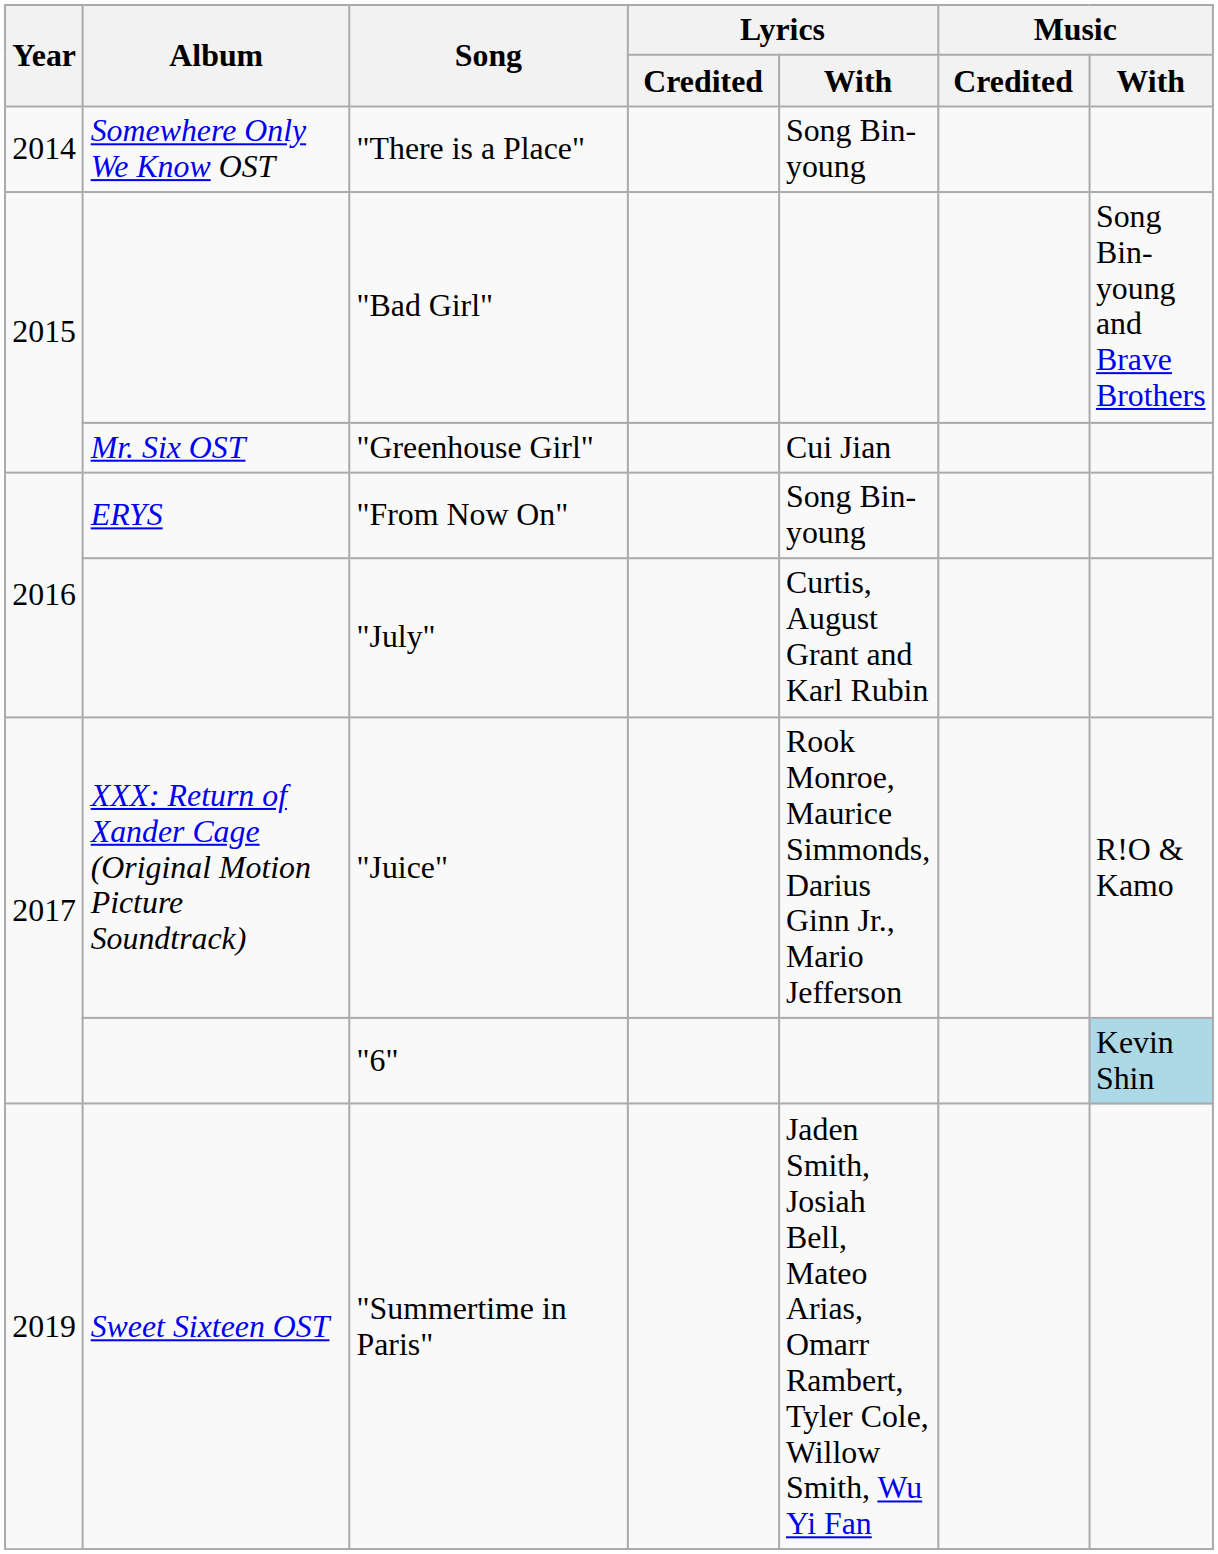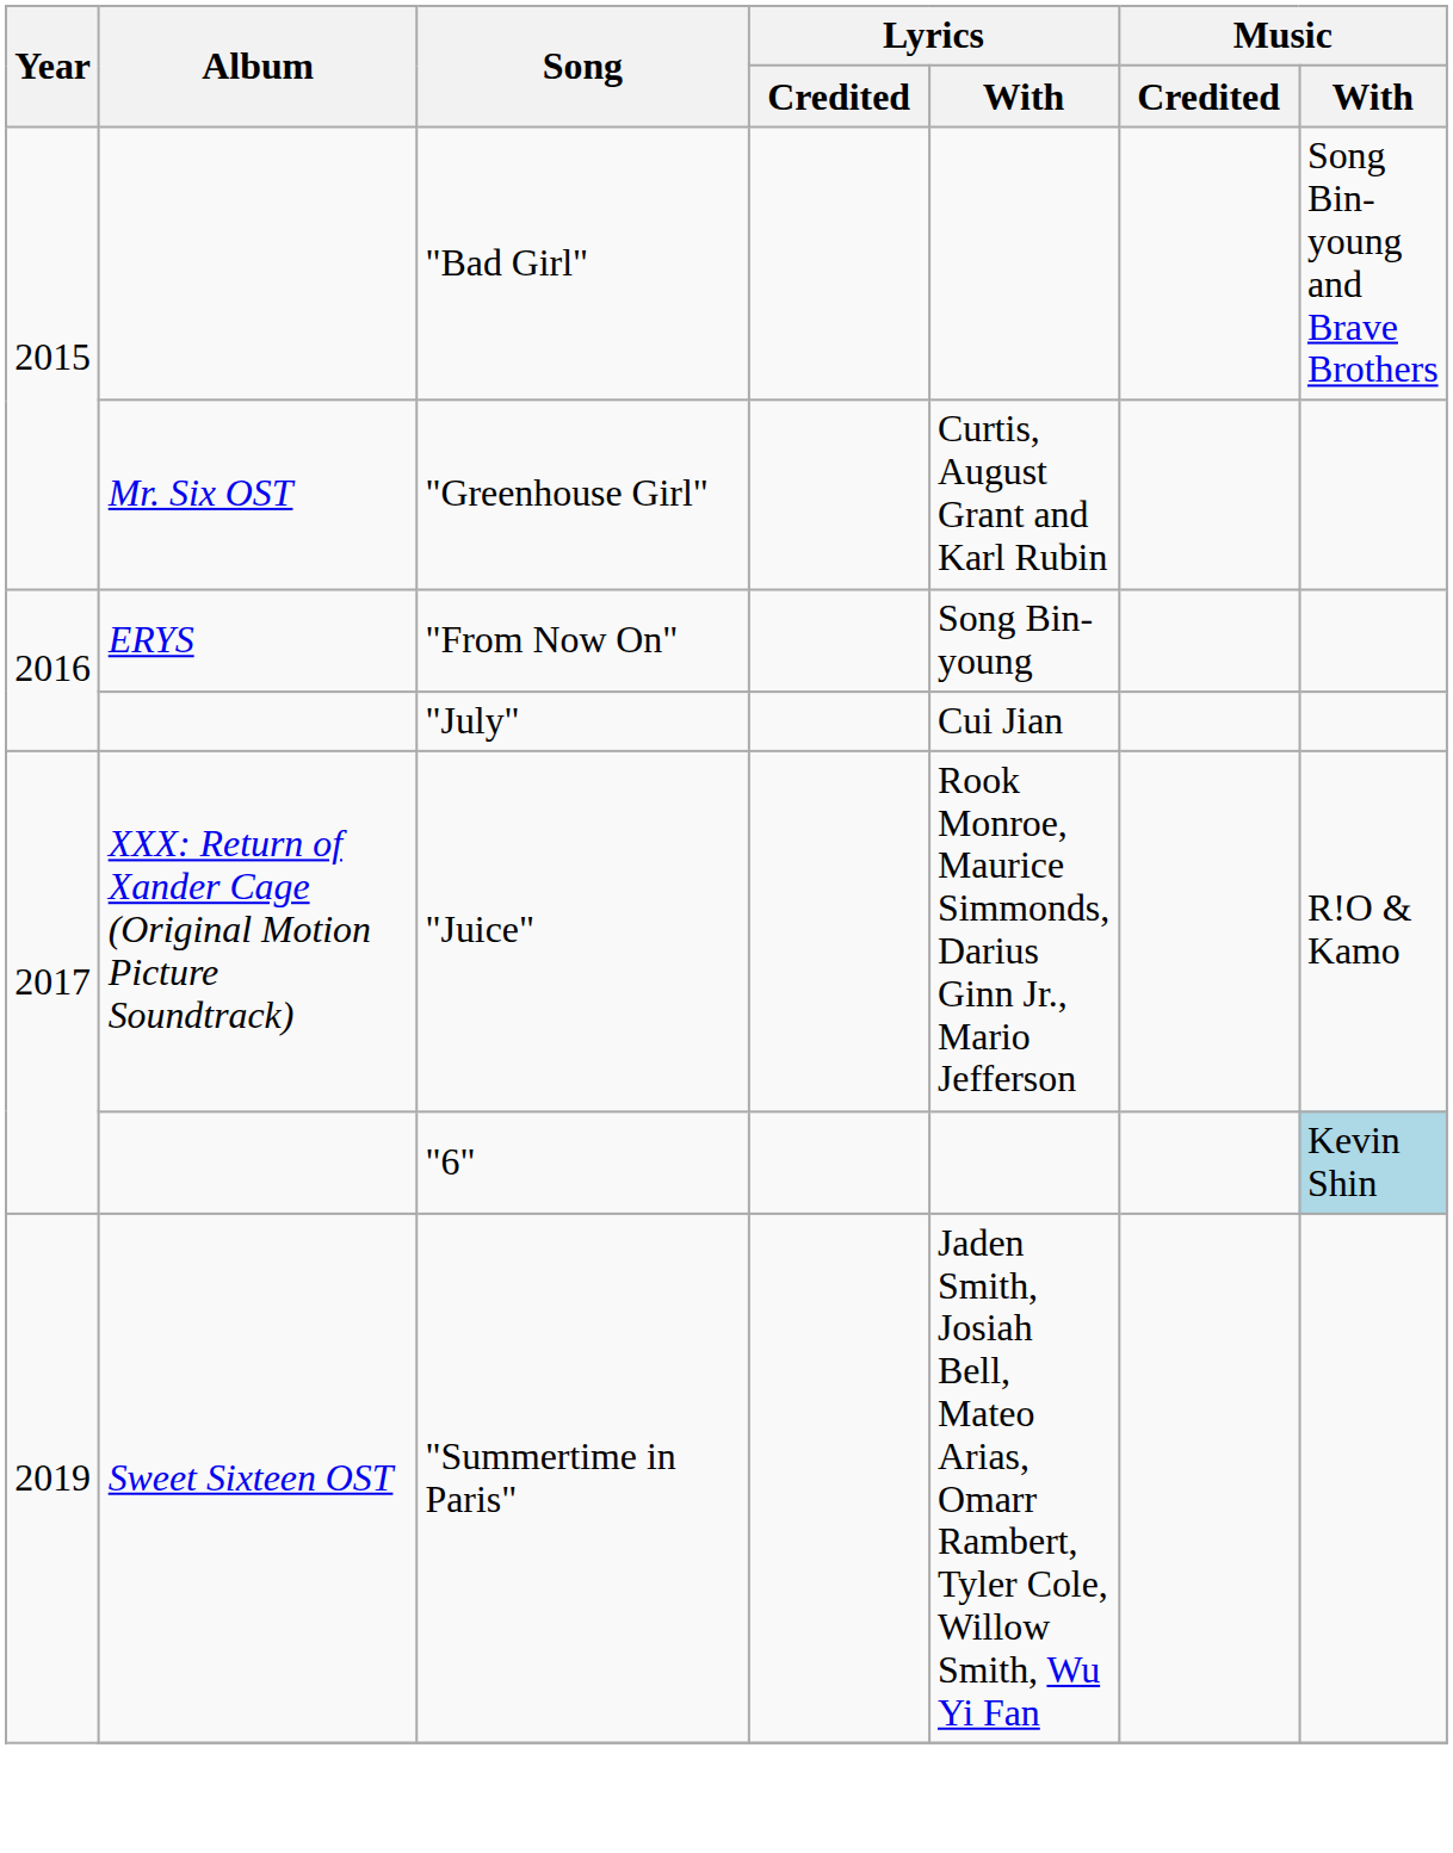- row: 2014 | Somewhere Only We Know OST | "There is a Place" | Song Bin-young
"Greenhouse Girl" | Lyrics / With: Cui Jian -> Curtis, August Grant and Karl Rubin
"July" | Lyrics / With: Curtis, August Grant and Karl Rubin -> Cui Jian
